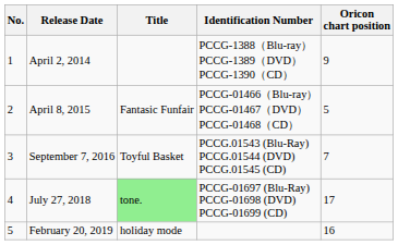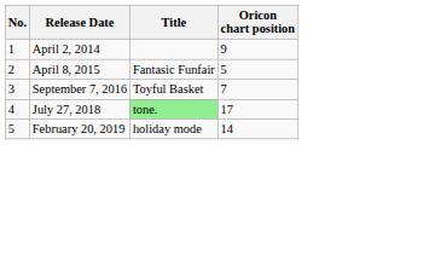- column: Identification Number | PCCG-1388（Blu-ray） PCCG-1389（DVD） PCCG-1390（CD） | PCCG-01466（Blu-ray） PCCG-01467（DVD） PCCG-01468（CD） | PCCG.01543 (Blu-Ray) PCCG.01544 (DVD) PCCG.01545 (CD) | PCCG-01697 (Blu-Ray) PCCG-01698 (DVD) PCCG-01699 (CD)
February 20, 2019 | Oricon chart position: 16 -> 14
